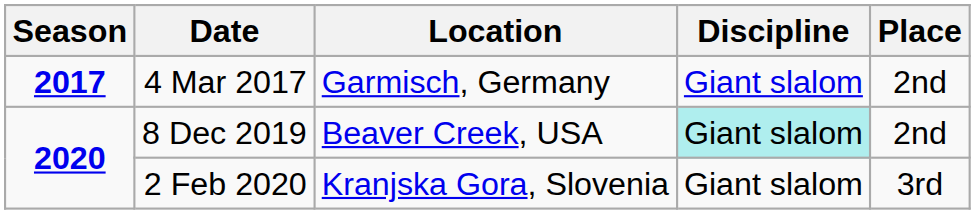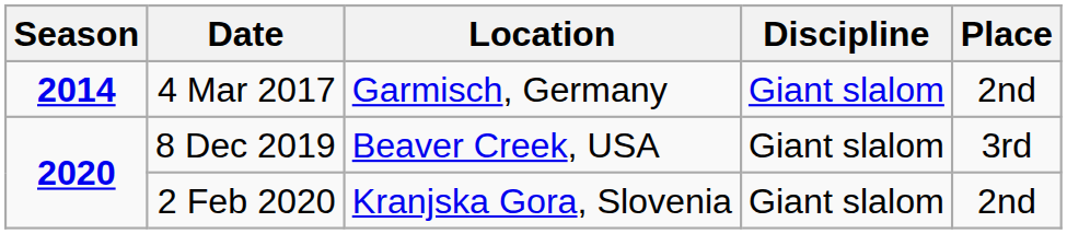4 Mar 2017 | Season: 2017 -> 2014
8 Dec 2019 | Discipline: paleturquoise background -> no background
8 Dec 2019 | Place: 2nd -> 3rd
2 Feb 2020 | Place: 3rd -> 2nd
